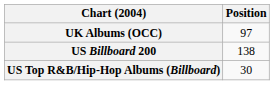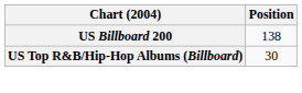- row: UK Albums (OCC) | 97
